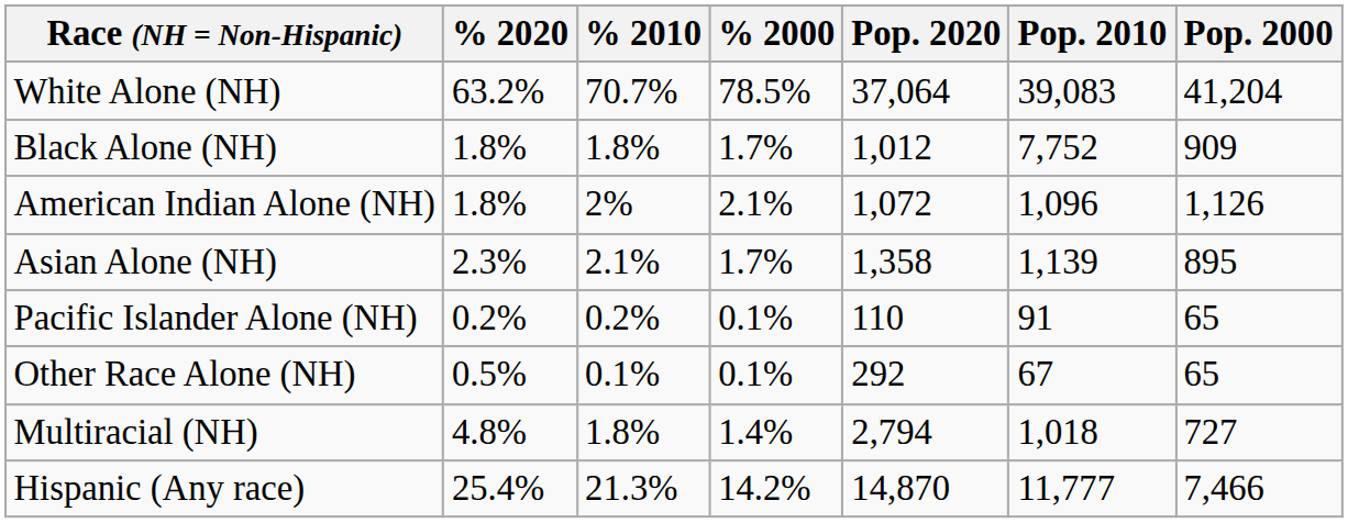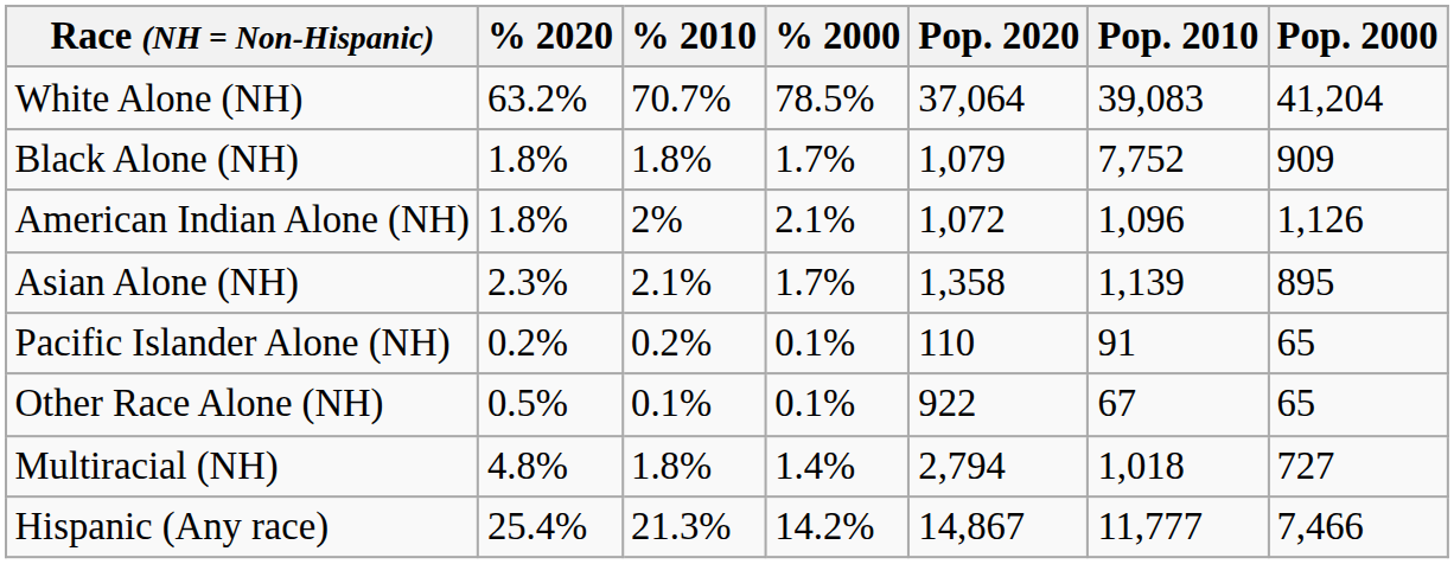Black Alone (NH) | Pop. 2020: 1,012 -> 1,079
Other Race Alone (NH) | Pop. 2020: 292 -> 922
Hispanic (Any race) | Pop. 2020: 14,870 -> 14,867
